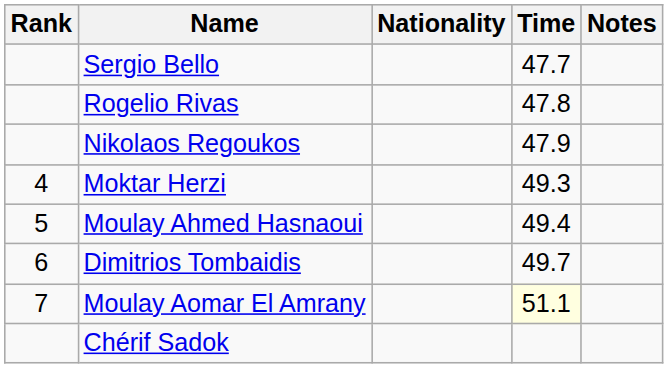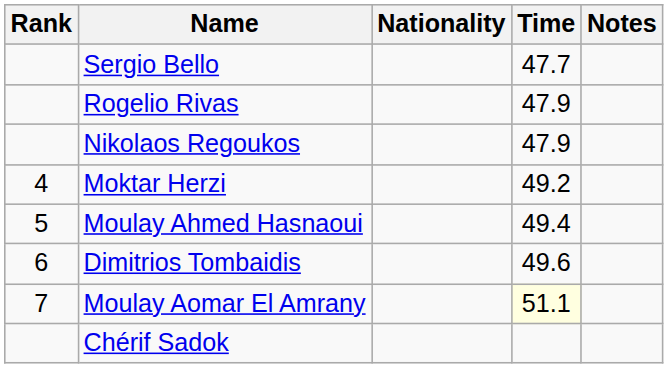Rogelio Rivas | Time: 47.8 -> 47.9
Moktar Herzi | Time: 49.3 -> 49.2
Dimitrios Tombaidis | Time: 49.7 -> 49.6
